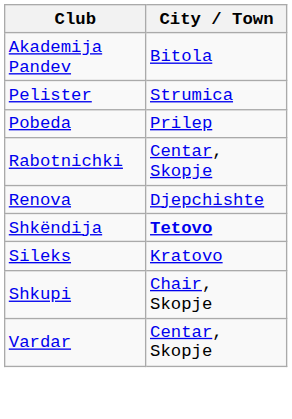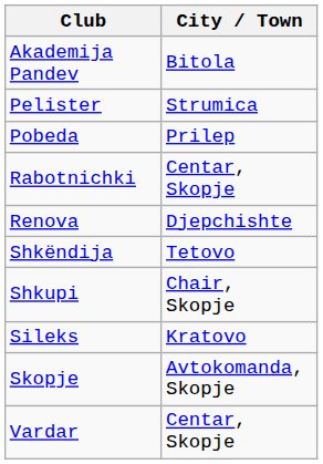Shkëndija | City / Town: bold -> normal
rows swapped: Shkupi <-> Sileks
+ row: Skopje | Avtokomanda, Skopje
